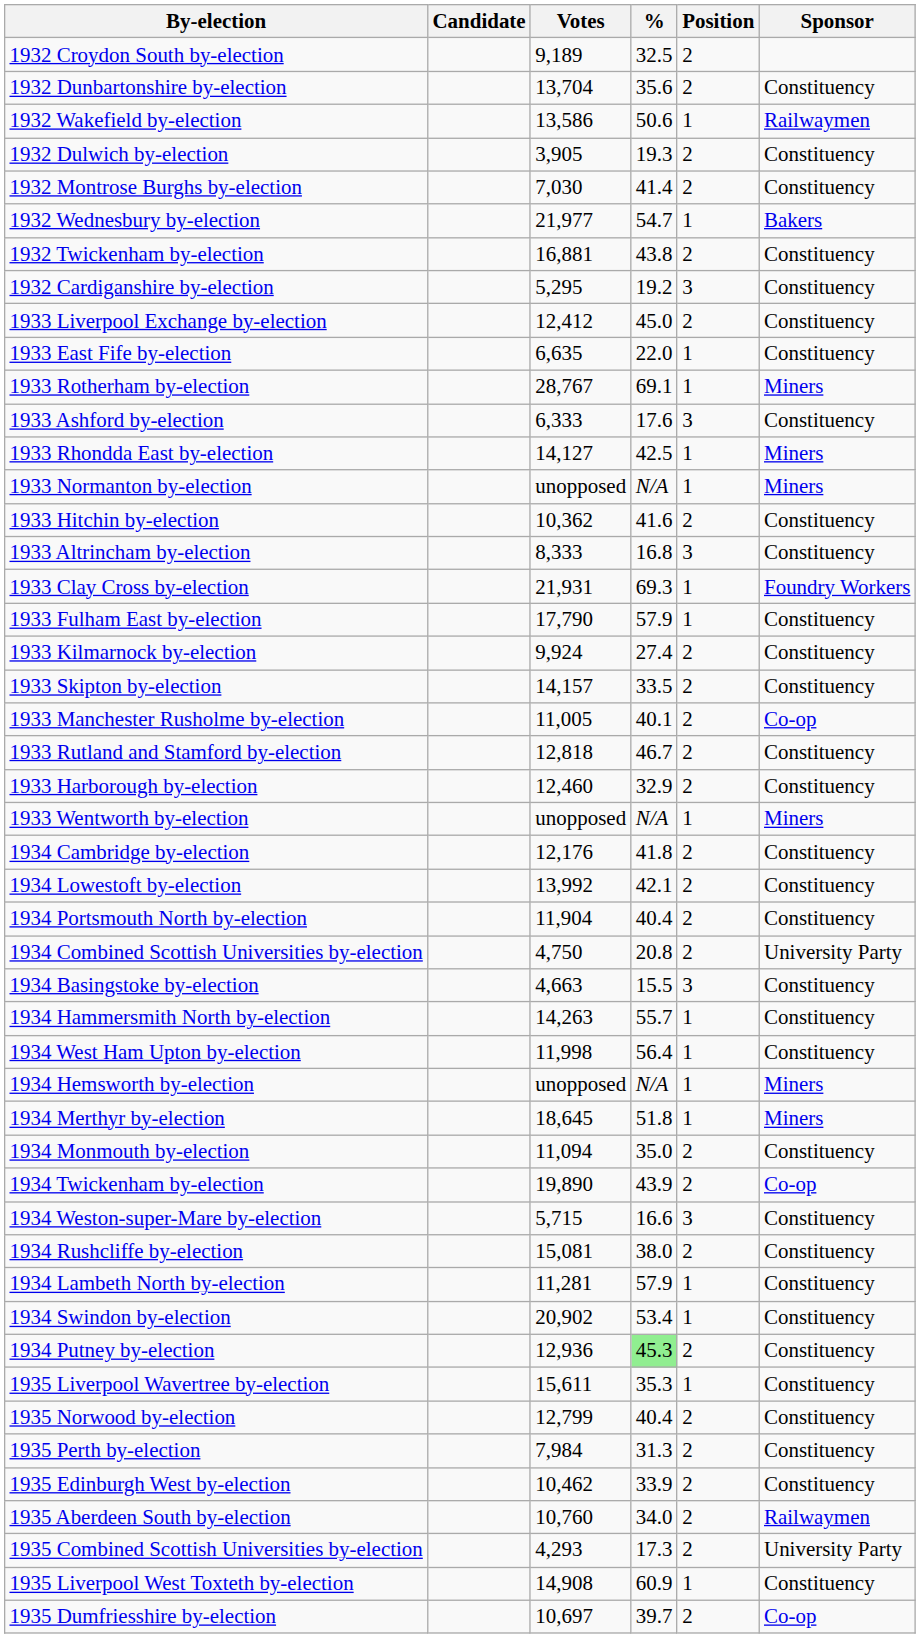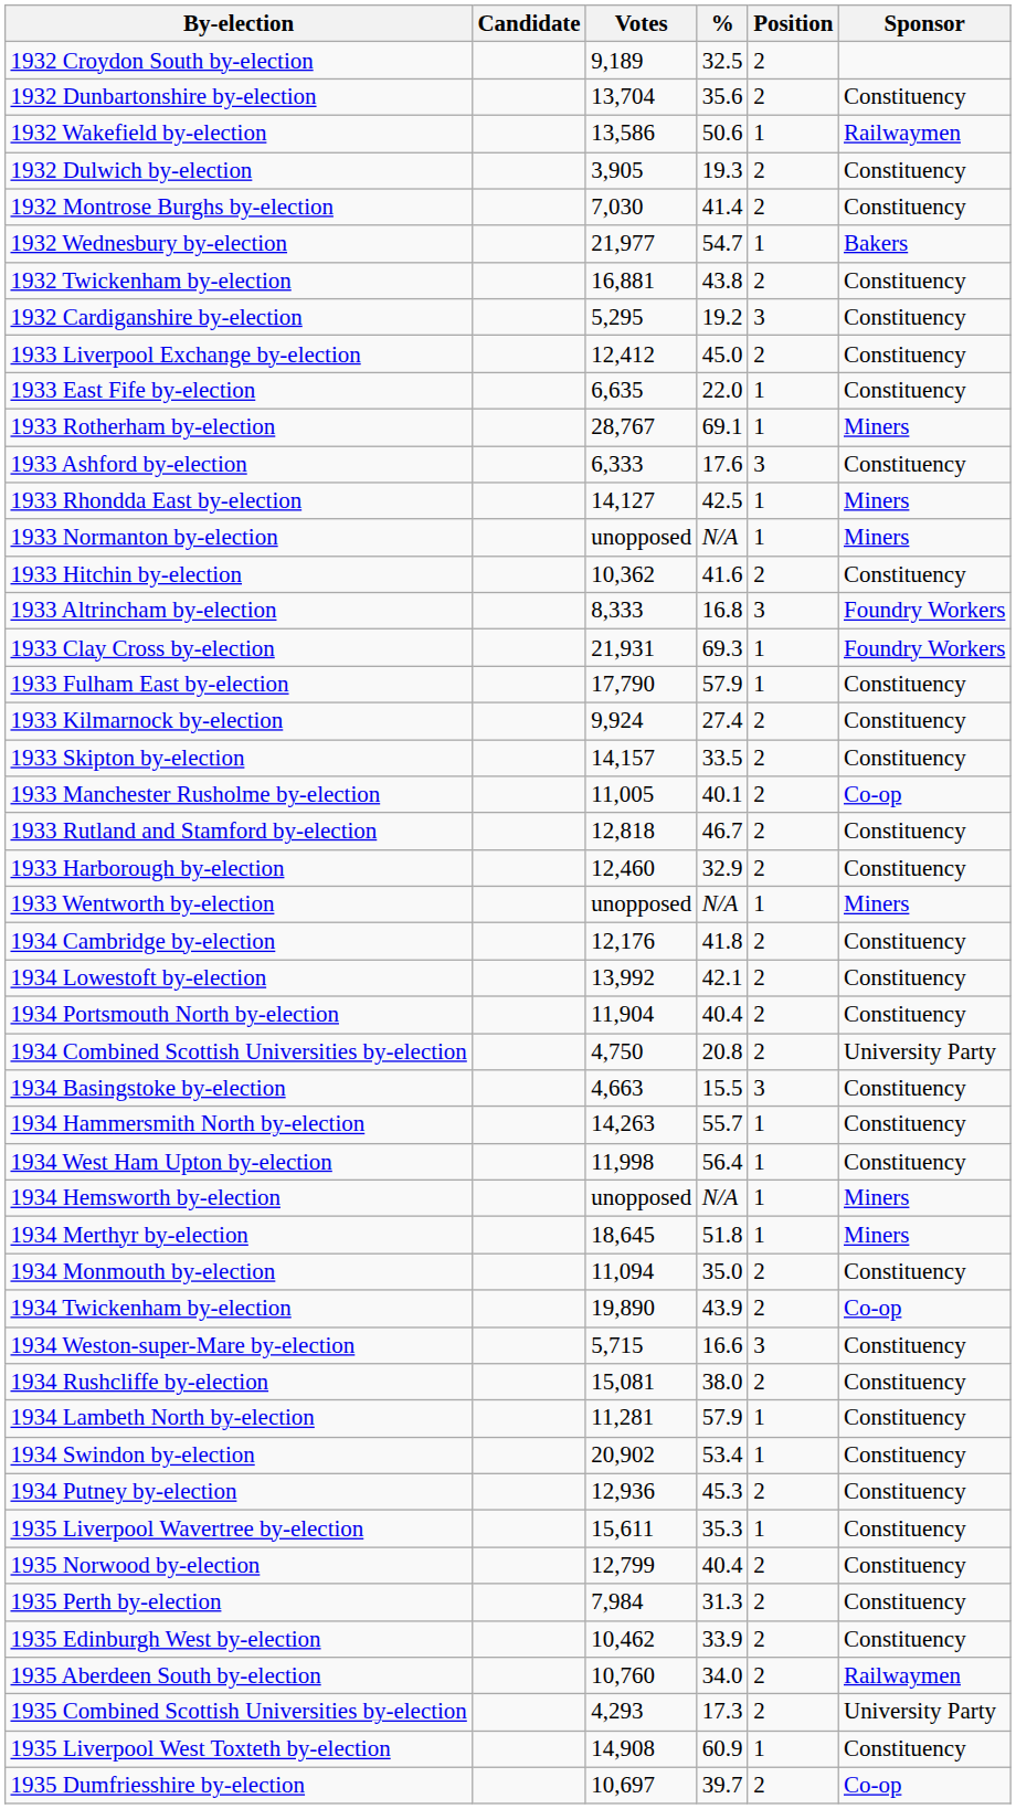1933 Altrincham by-election | Sponsor: Constituency -> Foundry Workers
1934 Putney by-election | %: lightgreen background -> no background
